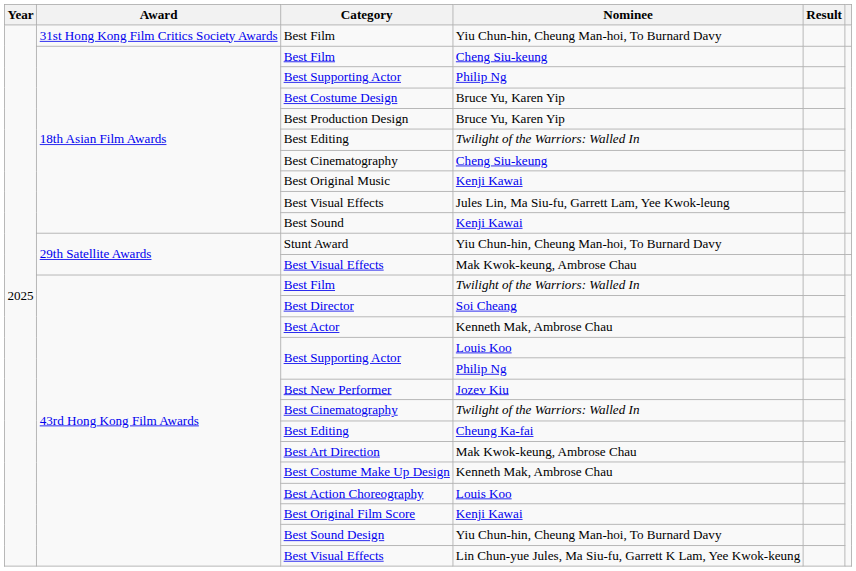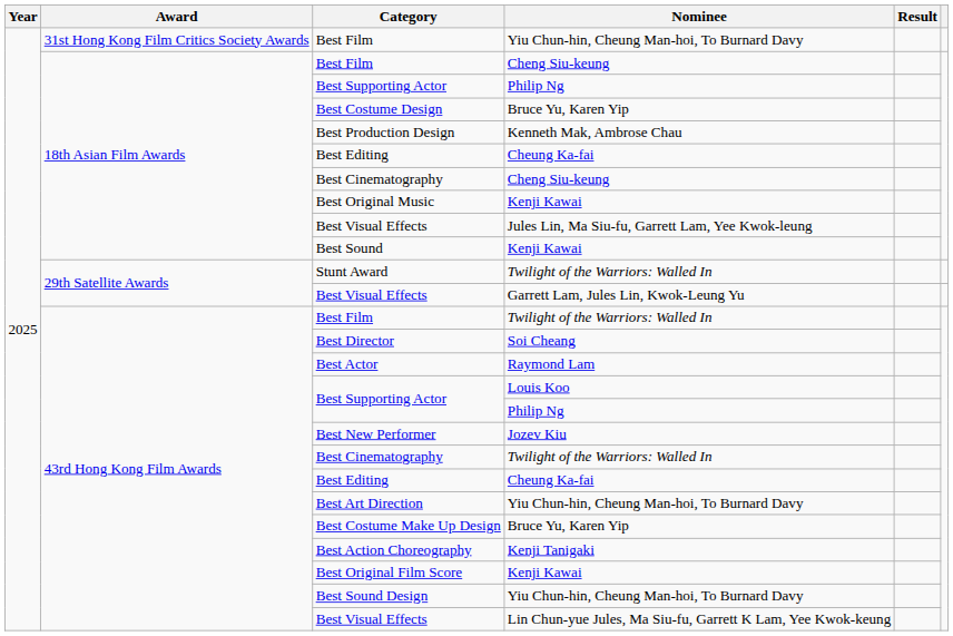Best Production Design | Nominee: Bruce Yu, Karen Yip -> Kenneth Mak, Ambrose Chau
18th Asian Film Awards / Best Editing | Nominee: Twilight of the Warriors: Walled In -> Cheung Ka-fai
Stunt Award | Nominee: Yiu Chun-hin, Cheung Man-hoi, To Burnard Davy -> Twilight of the Warriors: Walled In
29th Satellite Awards / Best Visual Effects | Nominee: Mak Kwok-keung, Ambrose Chau -> Garrett Lam, Jules Lin, Kwok-Leung Yu
Best Actor | Nominee: Kenneth Mak, Ambrose Chau -> Raymond Lam
Best Art Direction | Nominee: Mak Kwok-keung, Ambrose Chau -> Yiu Chun-hin, Cheung Man-hoi, To Burnard Davy
Best Costume Make Up Design | Nominee: Kenneth Mak, Ambrose Chau -> Bruce Yu, Karen Yip
Best Action Choreography | Nominee: Louis Koo -> Kenji Tanigaki
